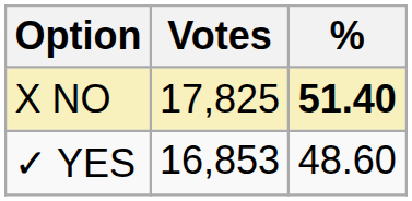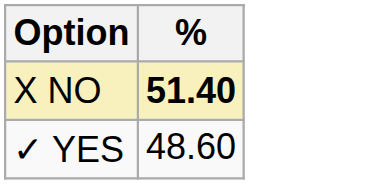- column: Votes | 17,825 | 16,853
